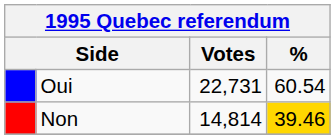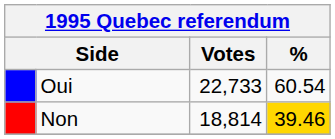Oui | Votes: 22,731 -> 22,733
Non | Votes: 14,814 -> 18,814
